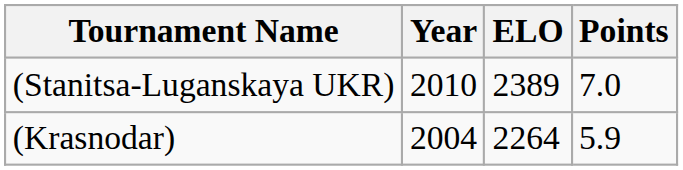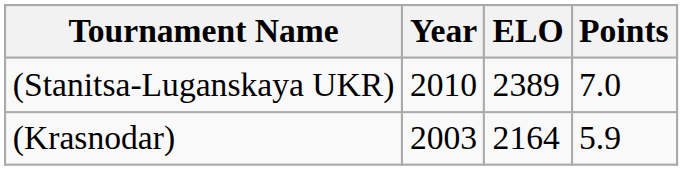(Krasnodar) | Year: 2004 -> 2003
(Krasnodar) | ELO: 2264 -> 2164
